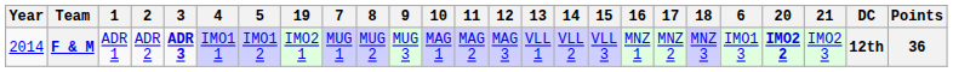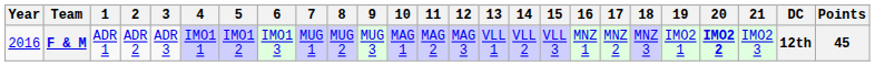columns swapped: 6 <-> 19
F & M | Year: 2014 -> 2016
F & M | 3: bold -> normal
F & M | Points: 36 -> 45
